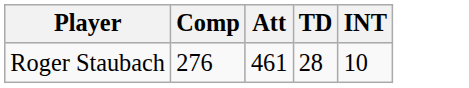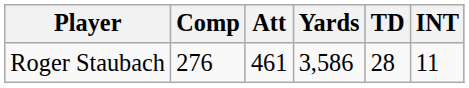+ column: Yards | 3,586
Roger Staubach | INT: 10 -> 11
